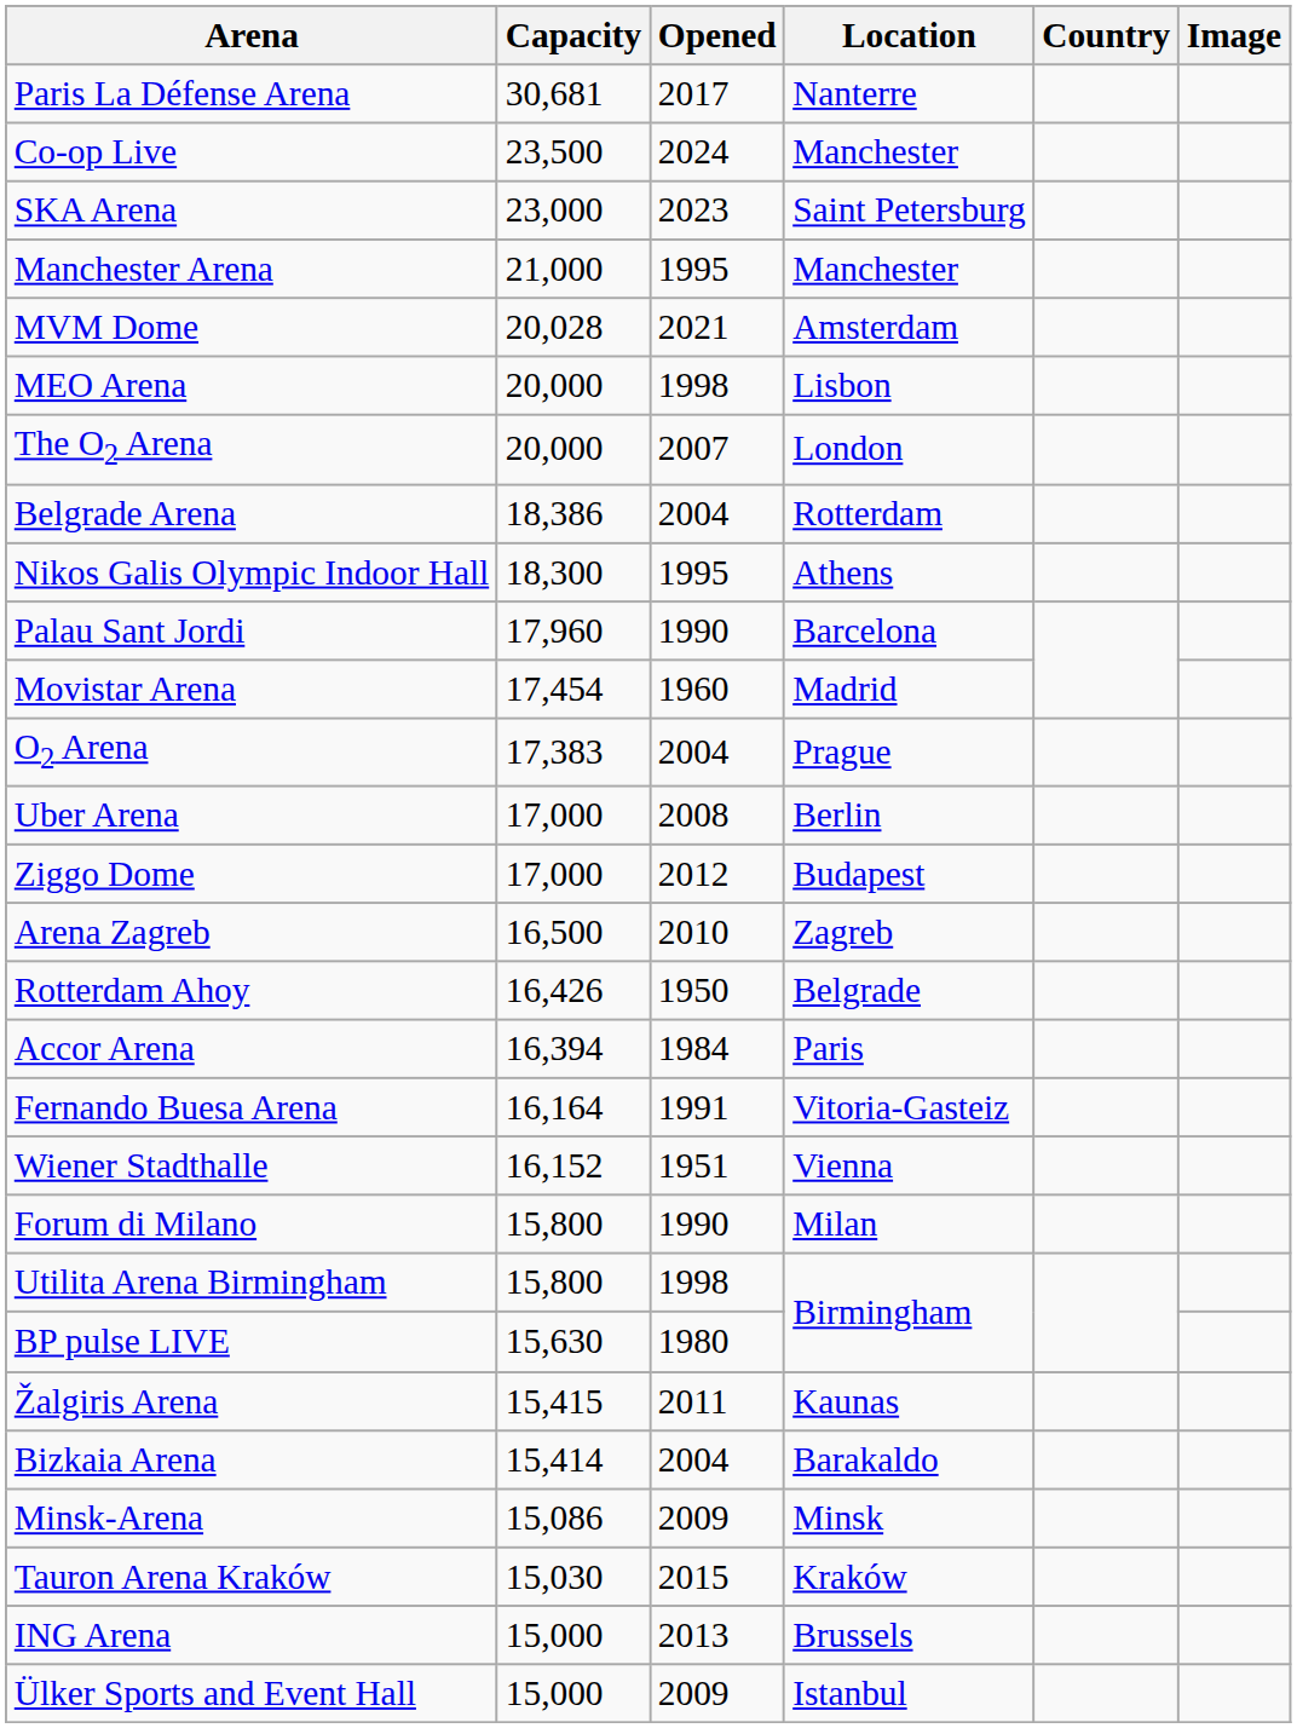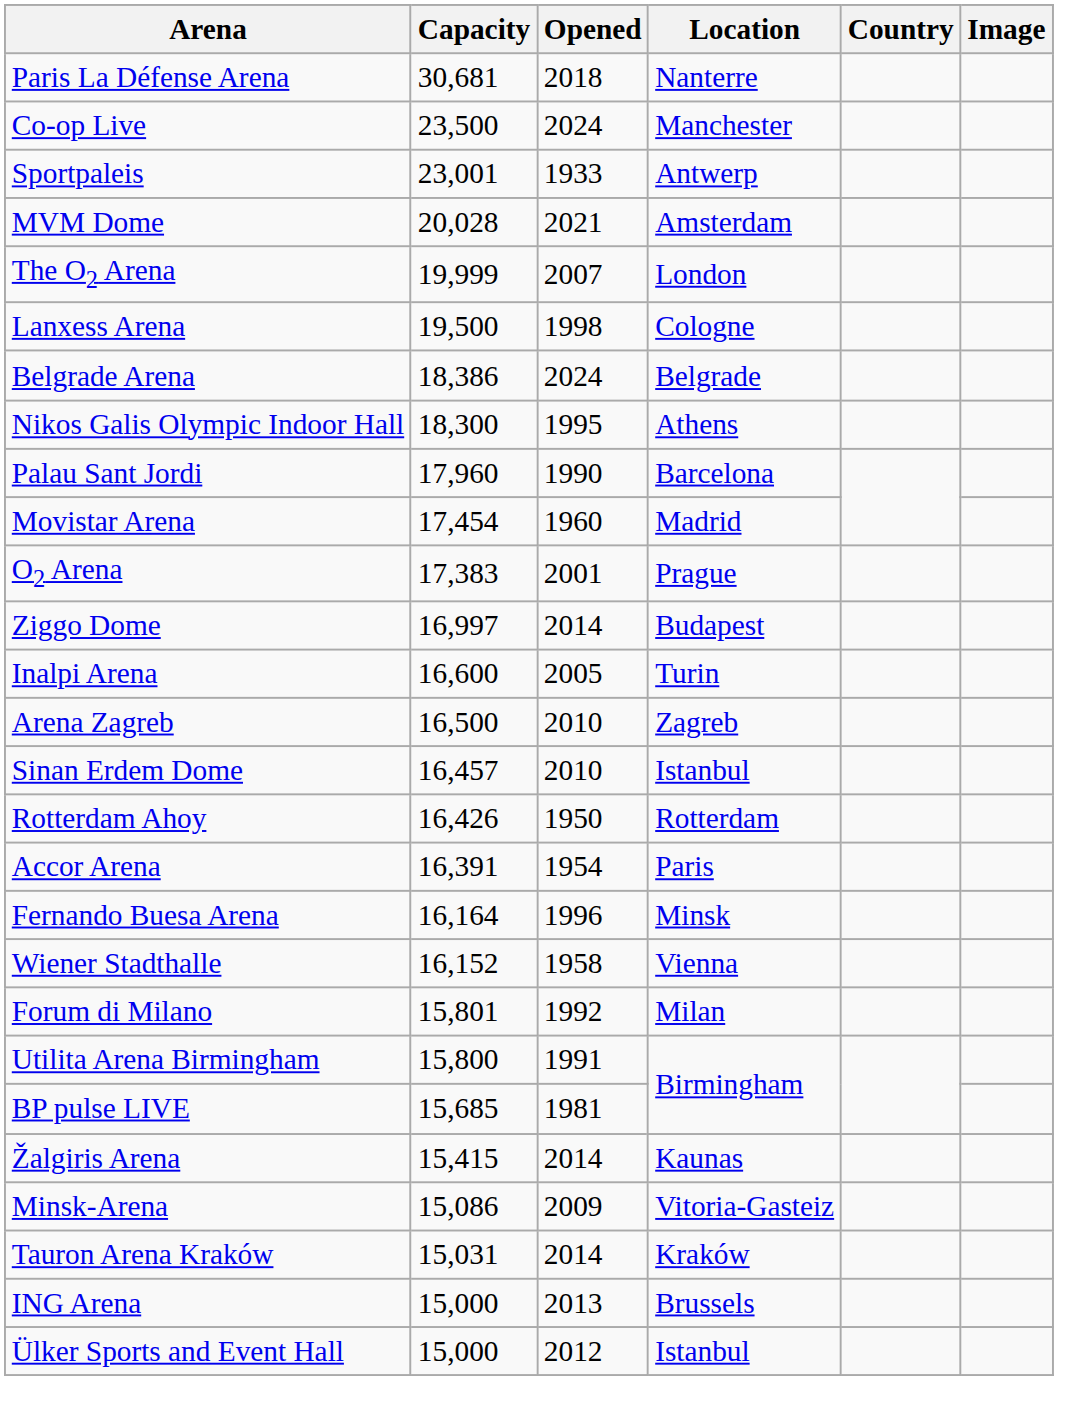Paris La Défense Arena | Opened: 2017 -> 2018
+ row: Sportpaleis | 23,001 | 1933 | Antwerp
- row: SKA Arena | 23,000 | 2023 | Saint Petersburg
- row: Manchester Arena | 21,000 | 1995 | Manchester
- row: MEO Arena | 20,000 | 1998 | Lisbon
The O2 Arena | Capacity: 20,000 -> 19,999
+ row: Lanxess Arena | 19,500 | 1998 | Cologne
Belgrade Arena | Opened: 2004 -> 2024
Belgrade Arena | Location: Rotterdam -> Belgrade
O2 Arena | Opened: 2004 -> 2001
- row: Uber Arena | 17,000 | 2008 | Berlin
Ziggo Dome | Capacity: 17,000 -> 16,997
Ziggo Dome | Opened: 2012 -> 2014
+ row: Inalpi Arena | 16,600 | 2005 | Turin
+ row: Sinan Erdem Dome | 16,457 | 2010 | Istanbul
Rotterdam Ahoy | Location: Belgrade -> Rotterdam
Accor Arena | Capacity: 16,394 -> 16,391
Accor Arena | Opened: 1984 -> 1954
Fernando Buesa Arena | Opened: 1991 -> 1996
Fernando Buesa Arena | Location: Vitoria-Gasteiz -> Minsk
Wiener Stadthalle | Opened: 1951 -> 1958
Forum di Milano | Capacity: 15,800 -> 15,801
Forum di Milano | Opened: 1990 -> 1992
Utilita Arena Birmingham | Opened: 1998 -> 1991
BP pulse LIVE | Capacity: 15,630 -> 15,685
BP pulse LIVE | Opened: 1980 -> 1981
Žalgiris Arena | Opened: 2011 -> 2014
- row: Bizkaia Arena | 15,414 | 2004 | Barakaldo
Minsk-Arena | Location: Minsk -> Vitoria-Gasteiz
Tauron Arena Kraków | Capacity: 15,030 -> 15,031
Tauron Arena Kraków | Opened: 2015 -> 2014
Ülker Sports and Event Hall | Opened: 2009 -> 2012
